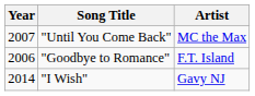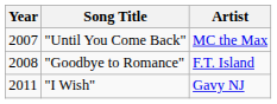"Goodbye to Romance" | Year: 2006 -> 2008
"I Wish" | Year: 2014 -> 2011
